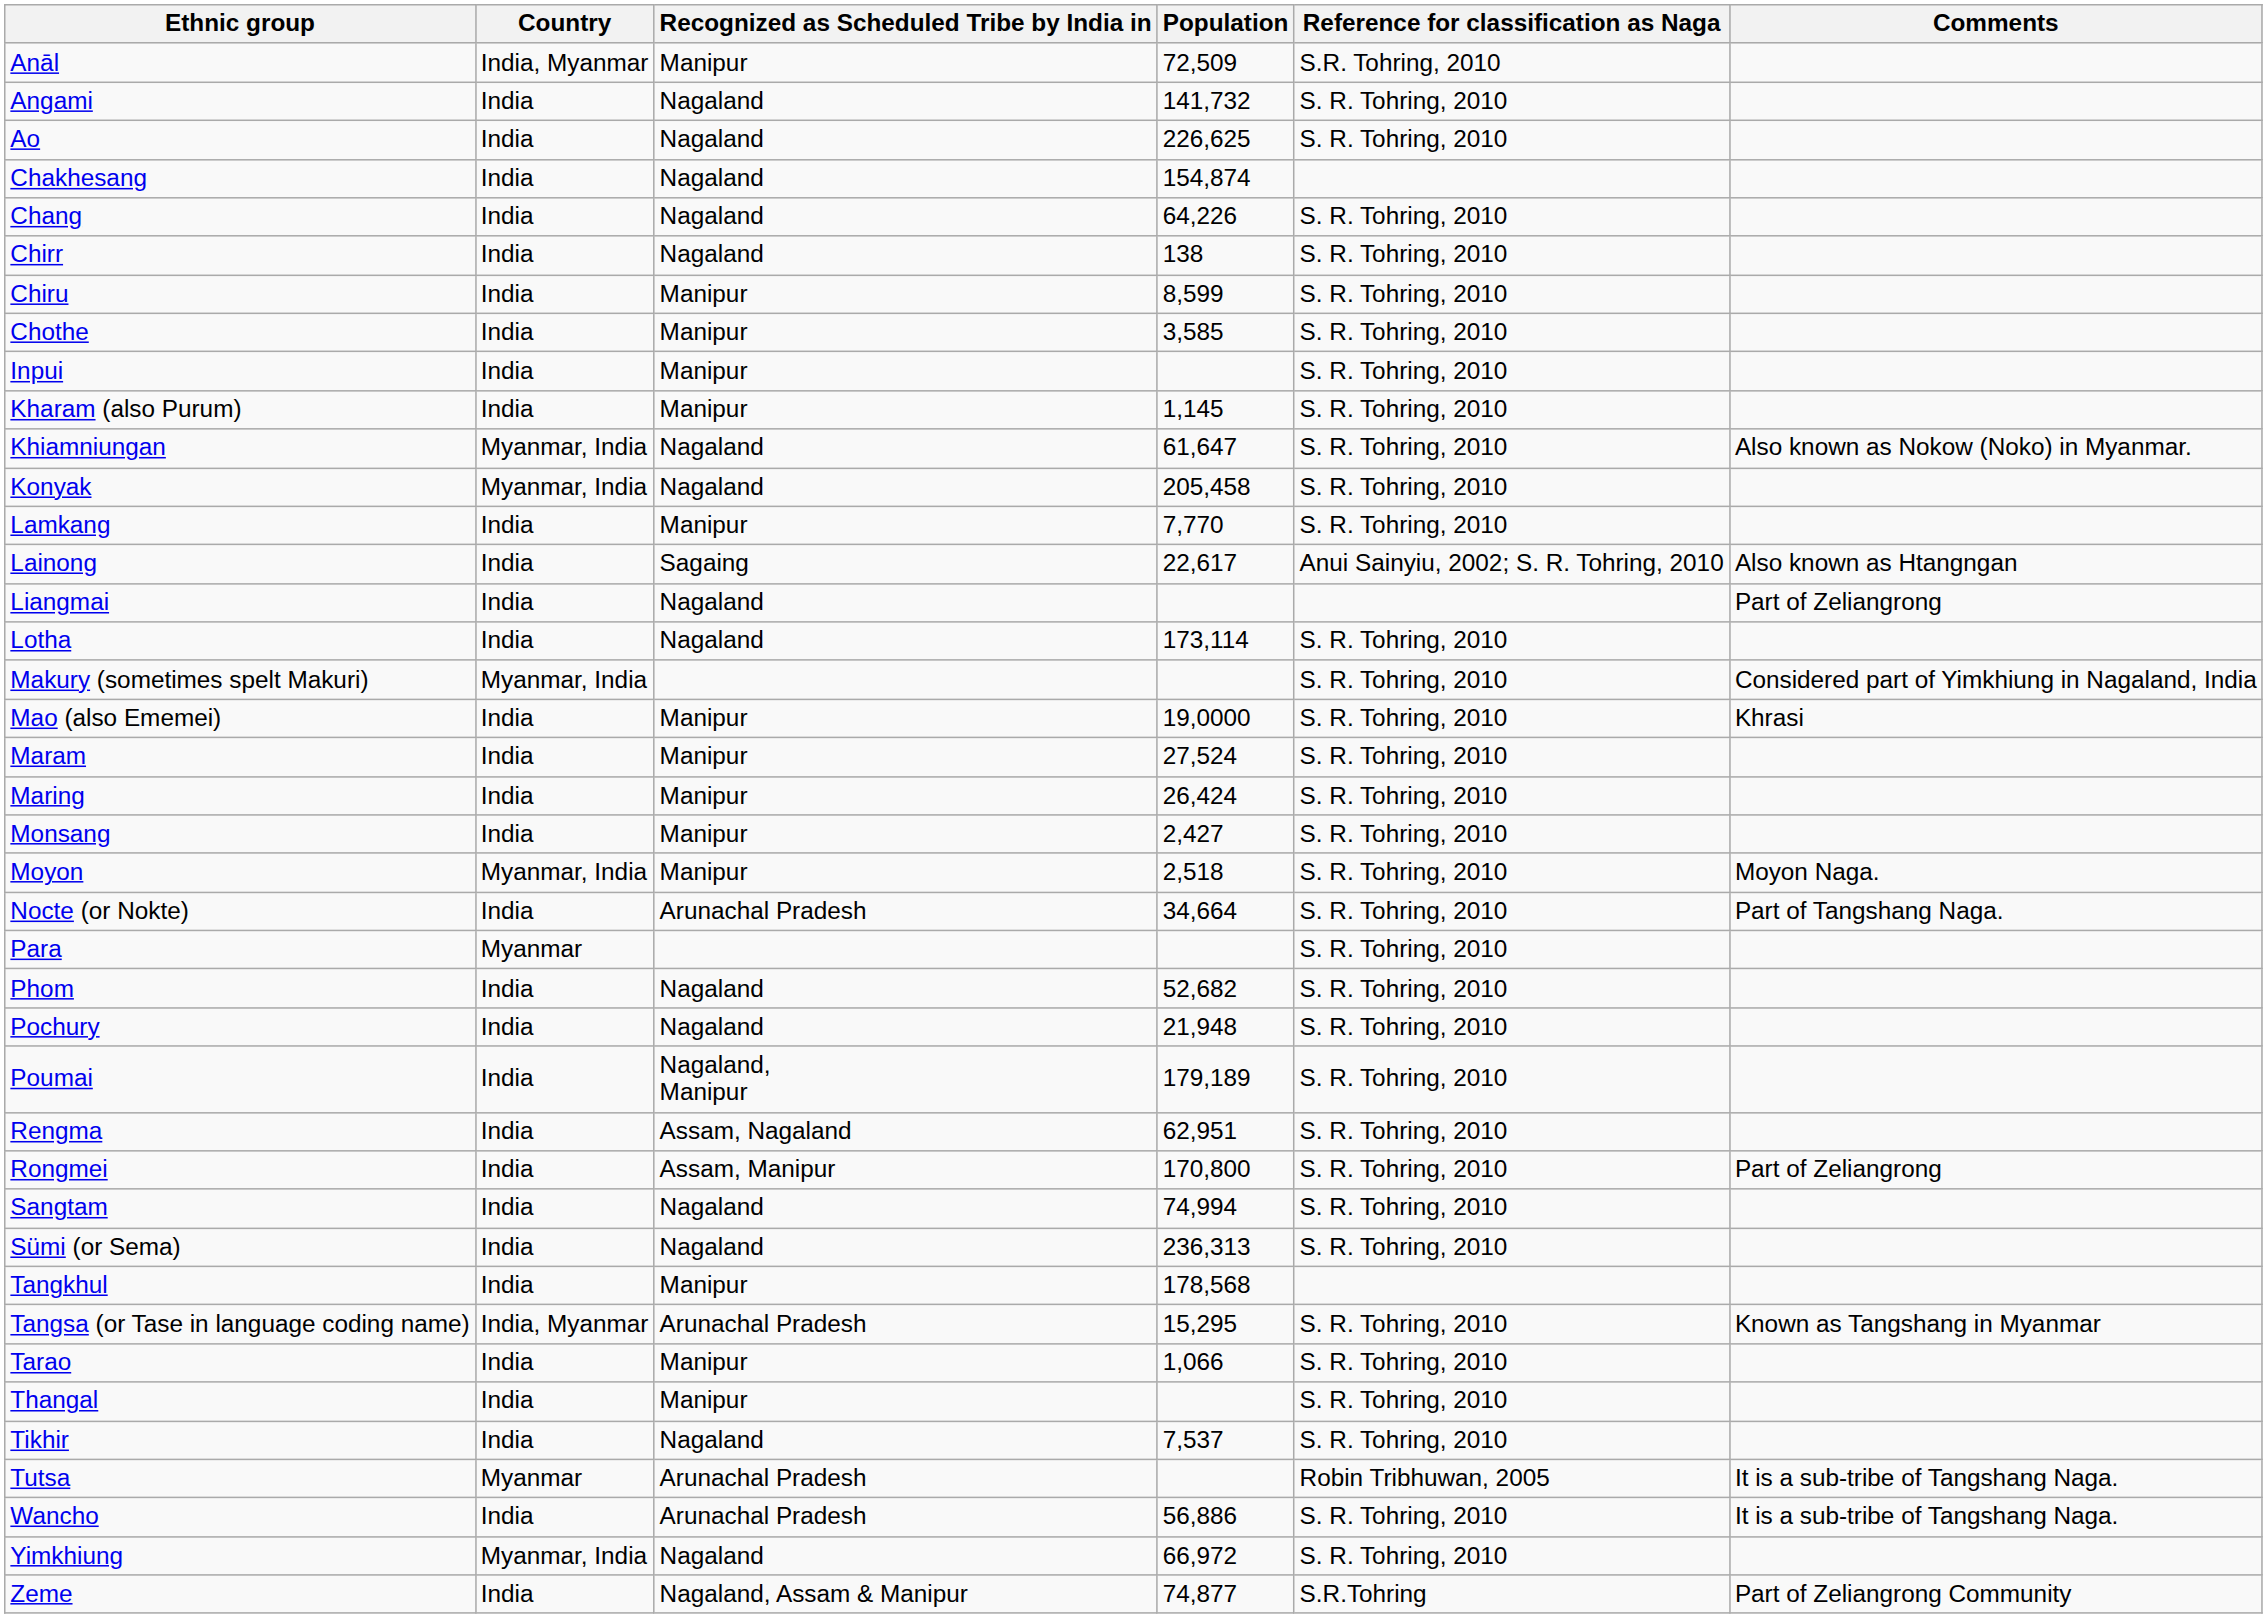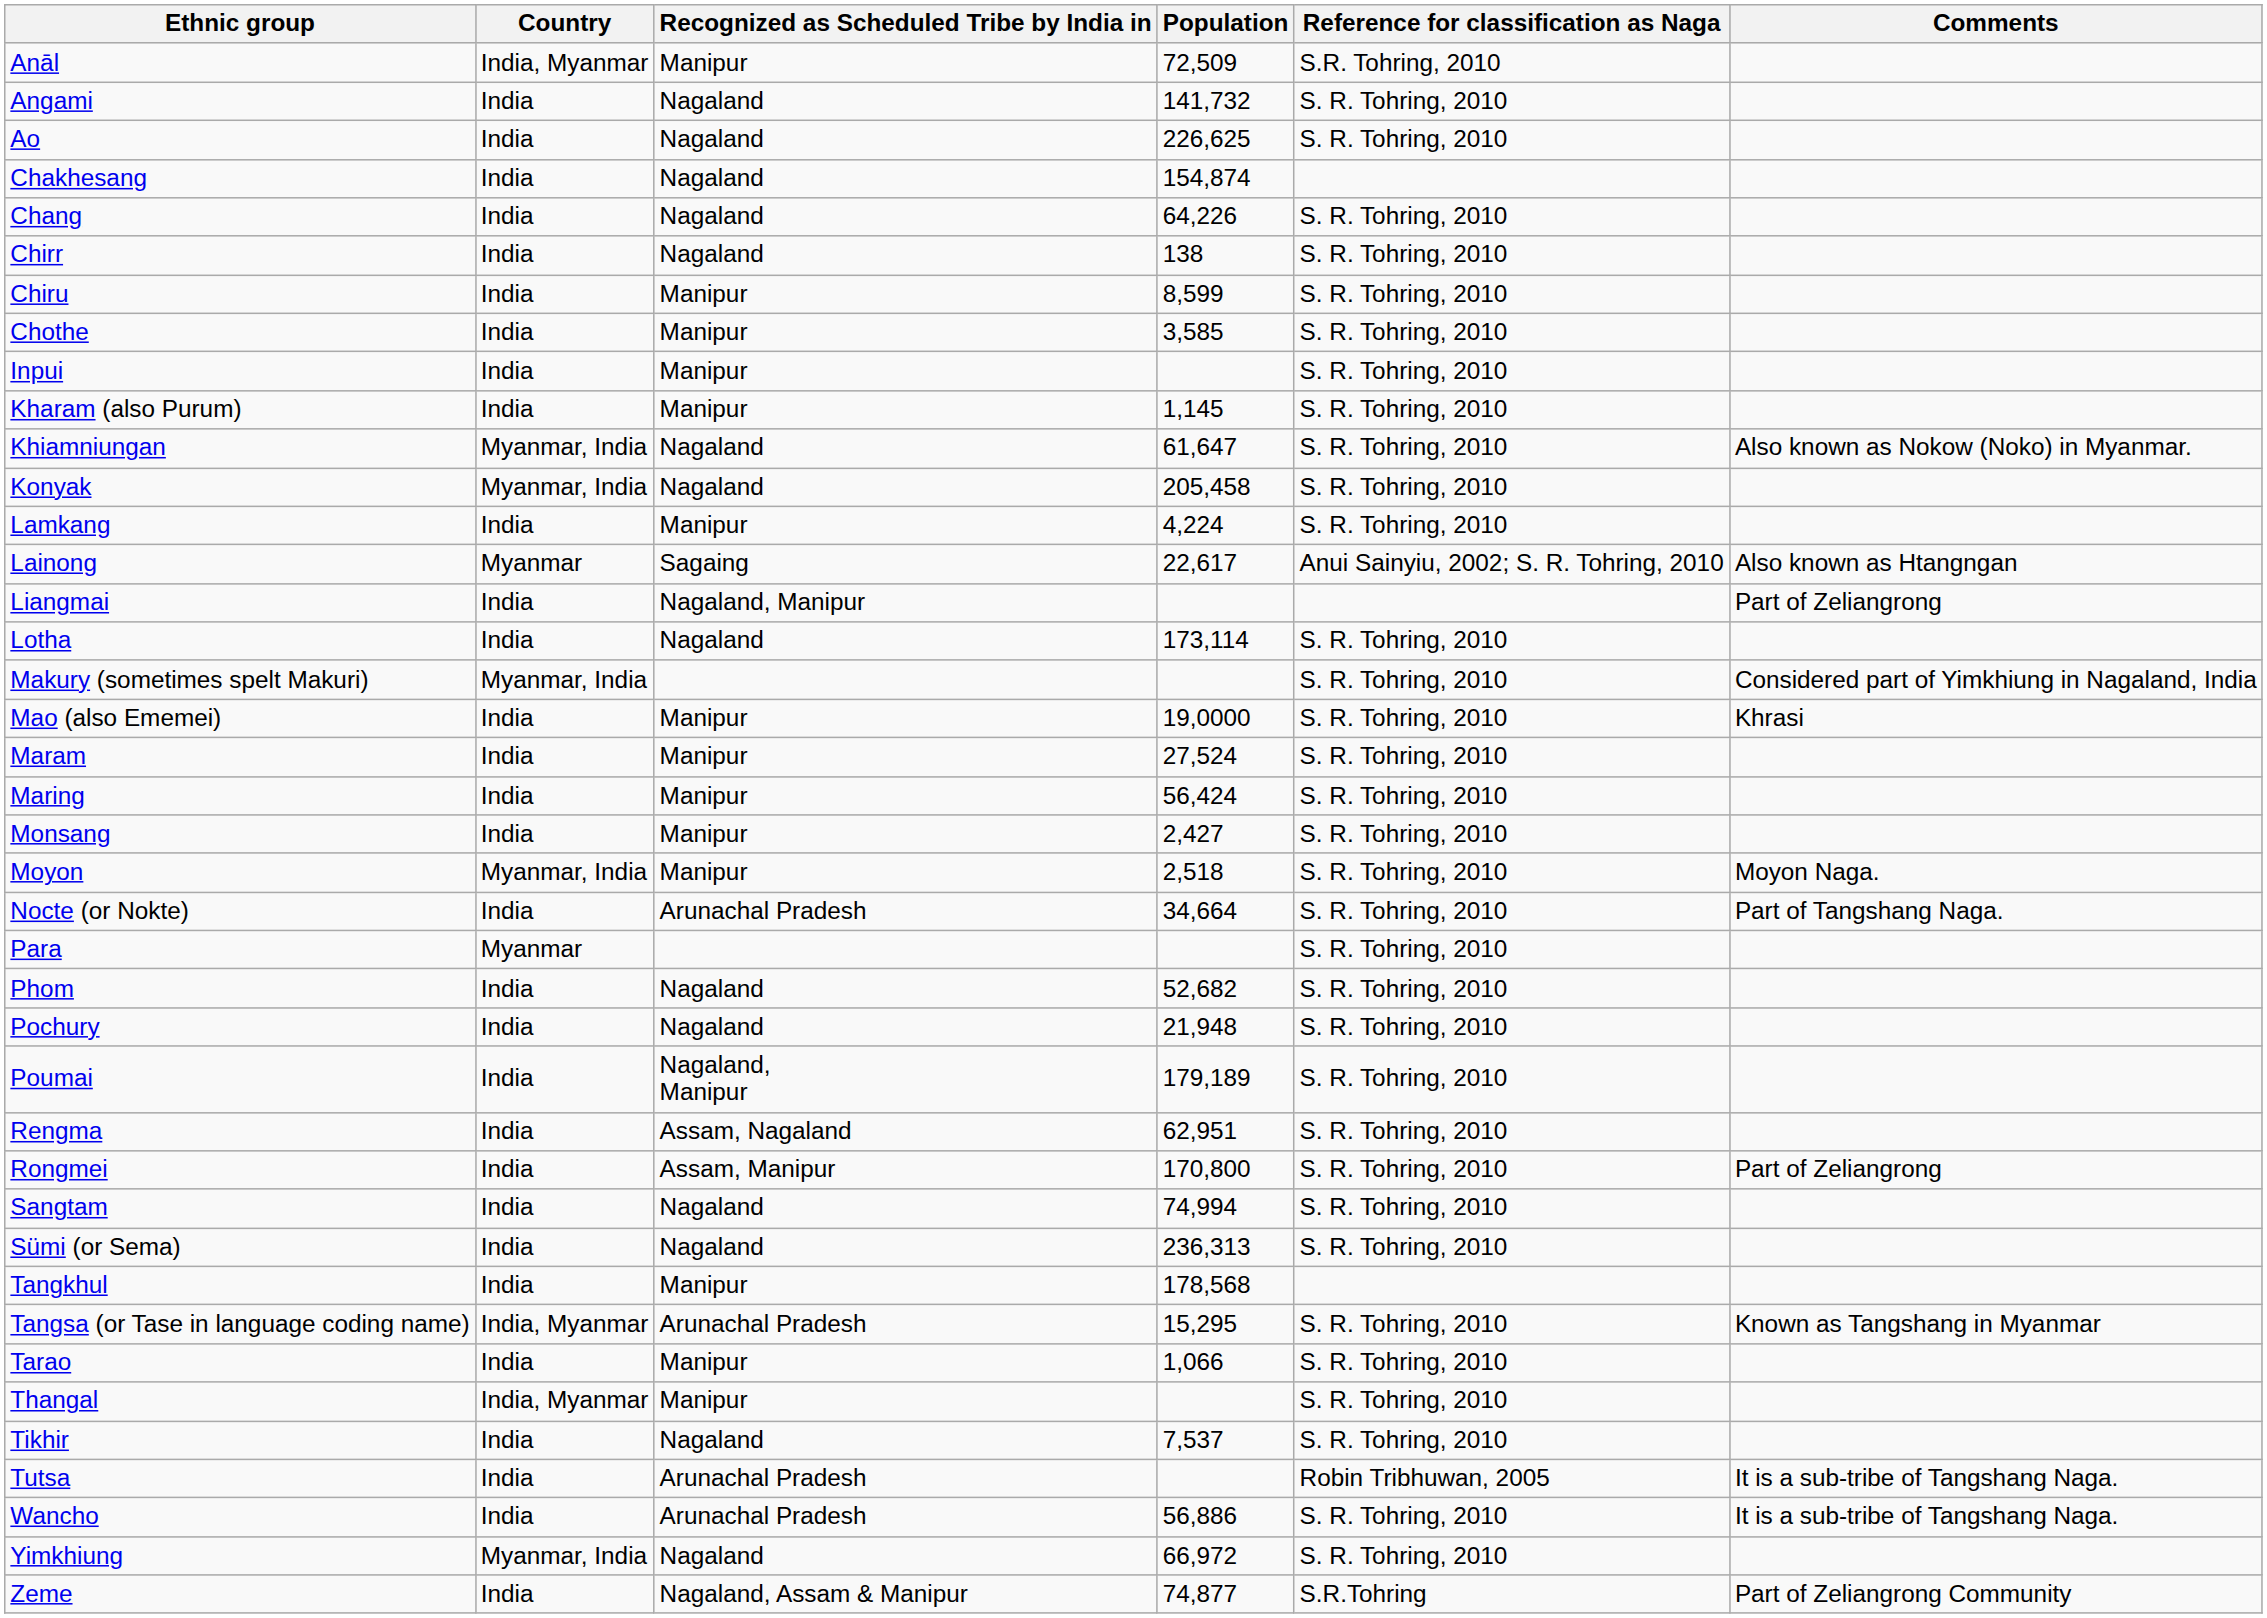Lamkang | Population: 7,770 -> 4,224
Lainong | Country: India -> Myanmar
Liangmai | Recognized as Scheduled Tribe by India in: Nagaland -> Nagaland, Manipur
Maring | Population: 26,424 -> 56,424
Thangal | Country: India -> India, Myanmar
Tutsa | Country: Myanmar -> India
